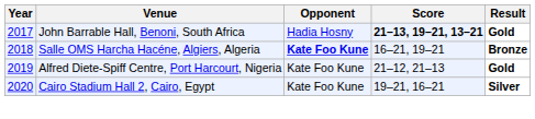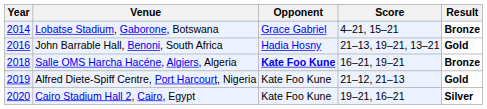+ row: 2014 | Lobatse Stadium, Gaborone, Botswana | Grace Gabriel | 4–21, 15–21 | Bronze
John Barrable Hall, Benoni, South Africa | Year: 2017 -> 2016
John Barrable Hall, Benoni, South Africa | Score: bold -> normal
